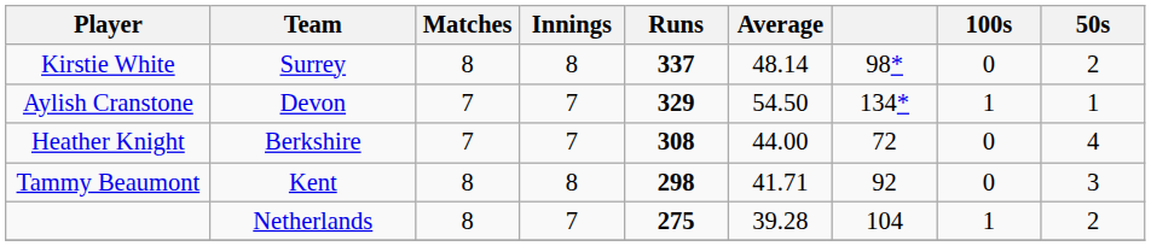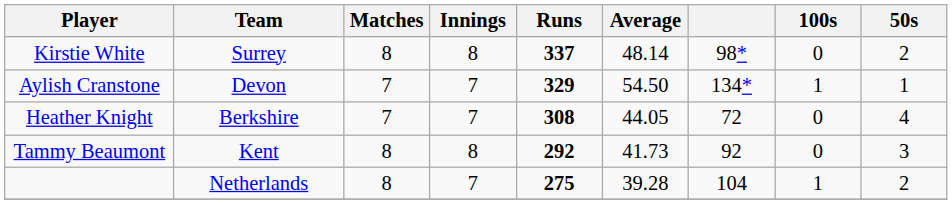Heather Knight | Average: 44.00 -> 44.05
Tammy Beaumont | Runs: 298 -> 292
Tammy Beaumont | Average: 41.71 -> 41.73
